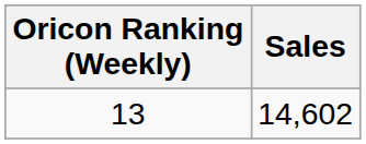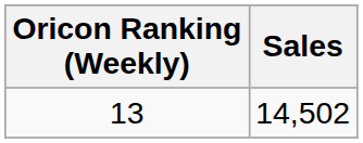13 | Sales: 14,602 -> 14,502
